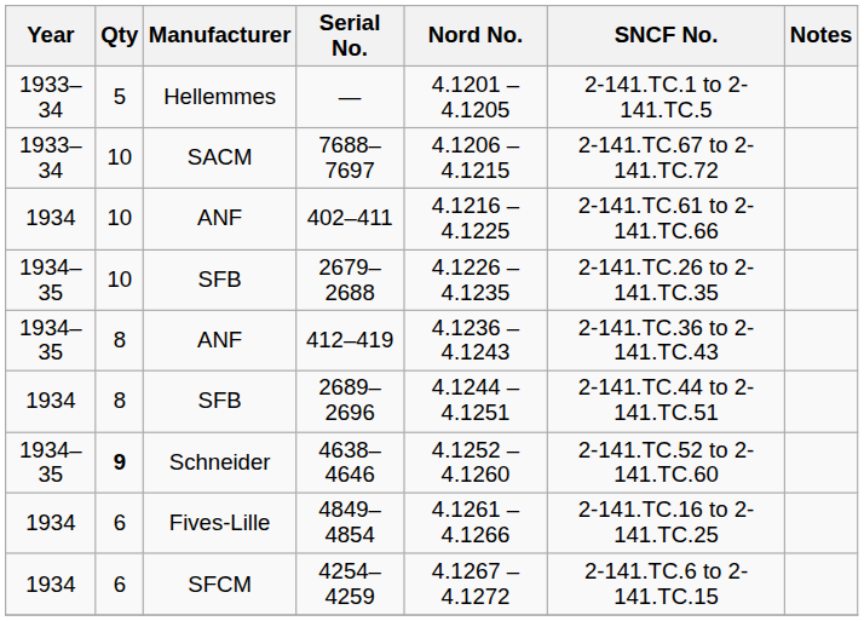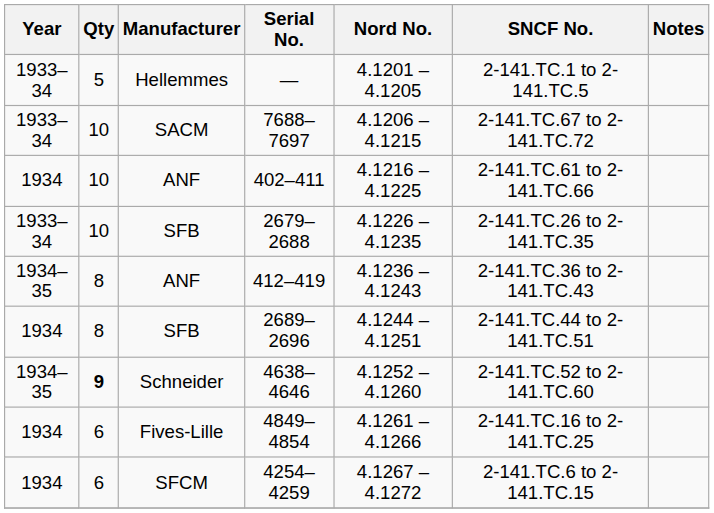2679–2688 | Year: 1934–35 -> 1933–34
